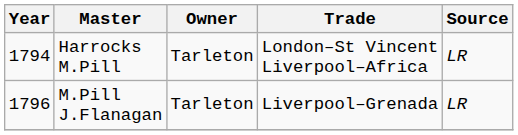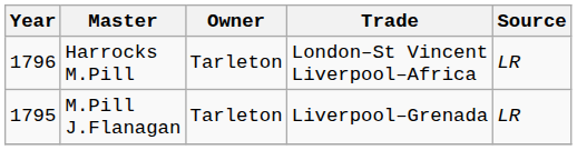Harrocks M.Pill | Year: 1794 -> 1796
M.Pill J.Flanagan | Year: 1796 -> 1795
